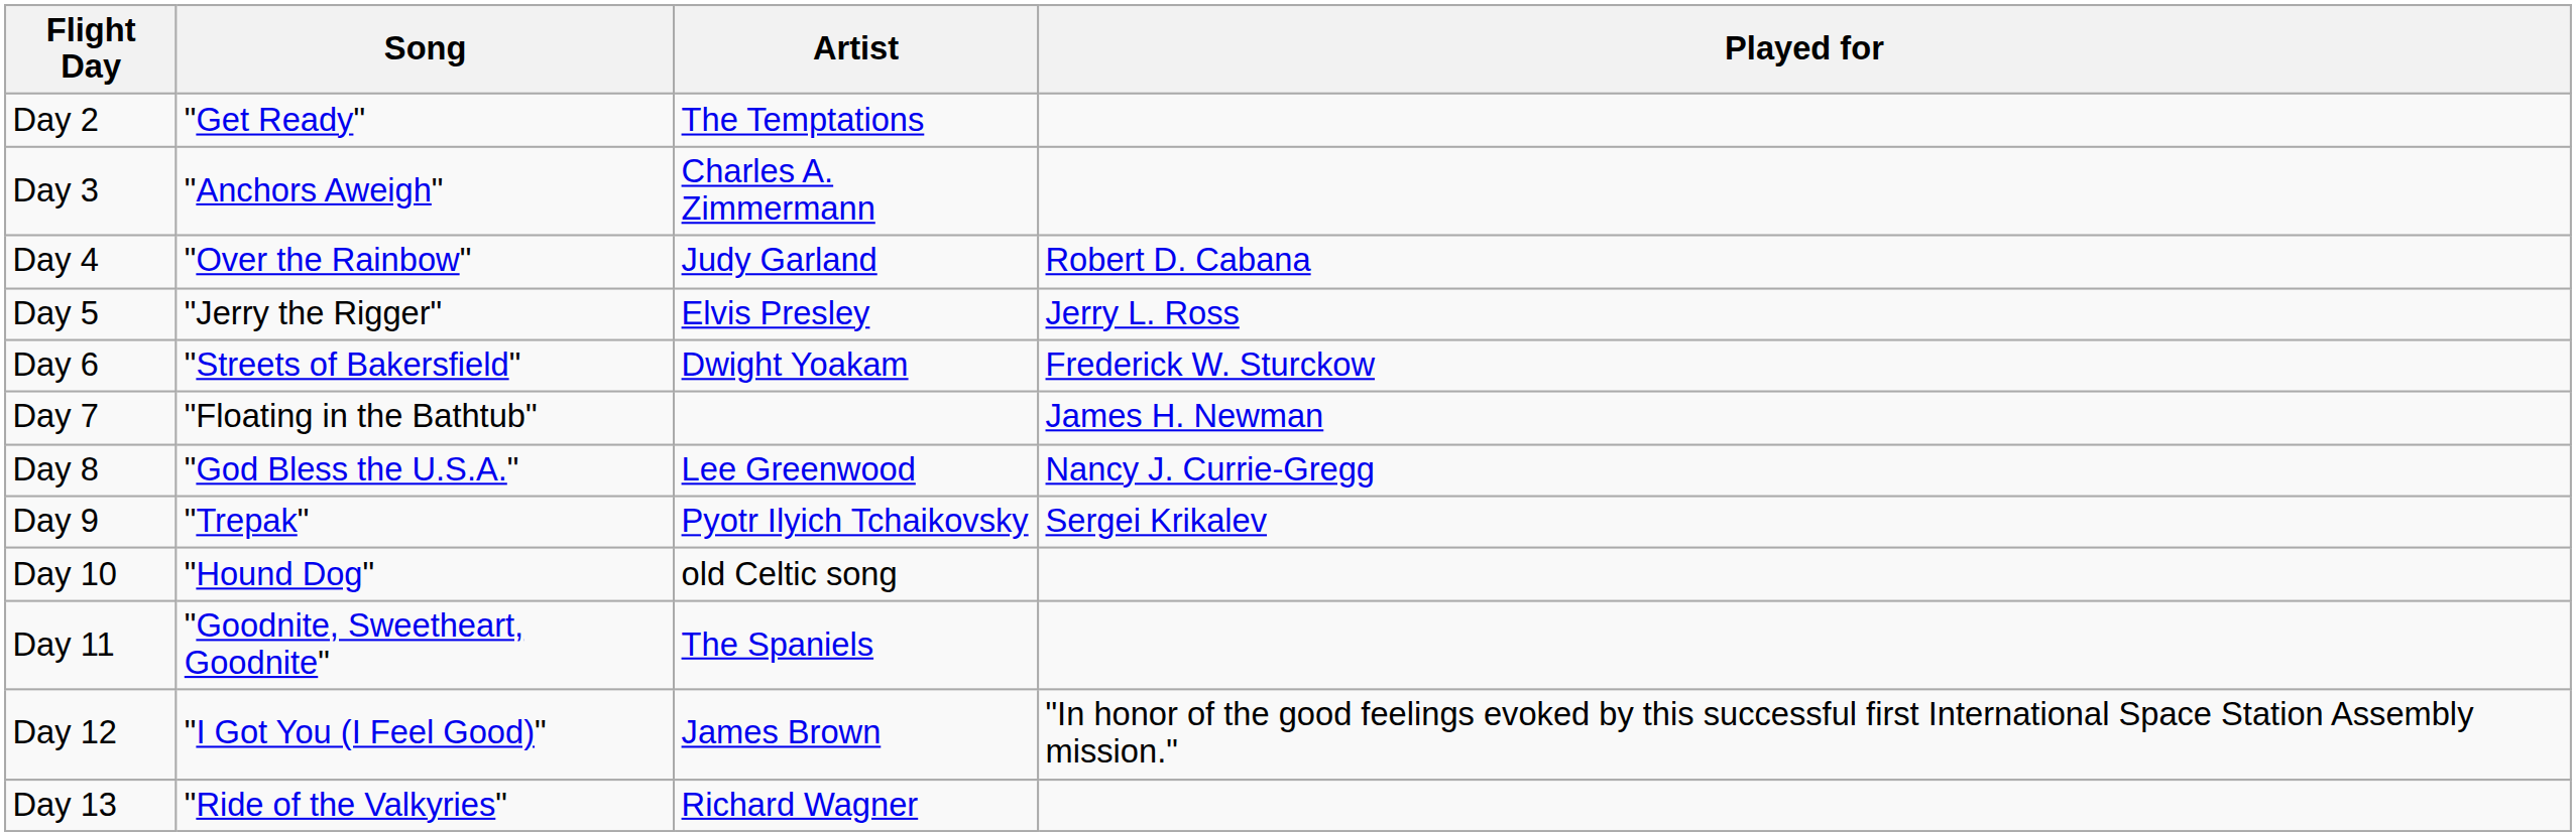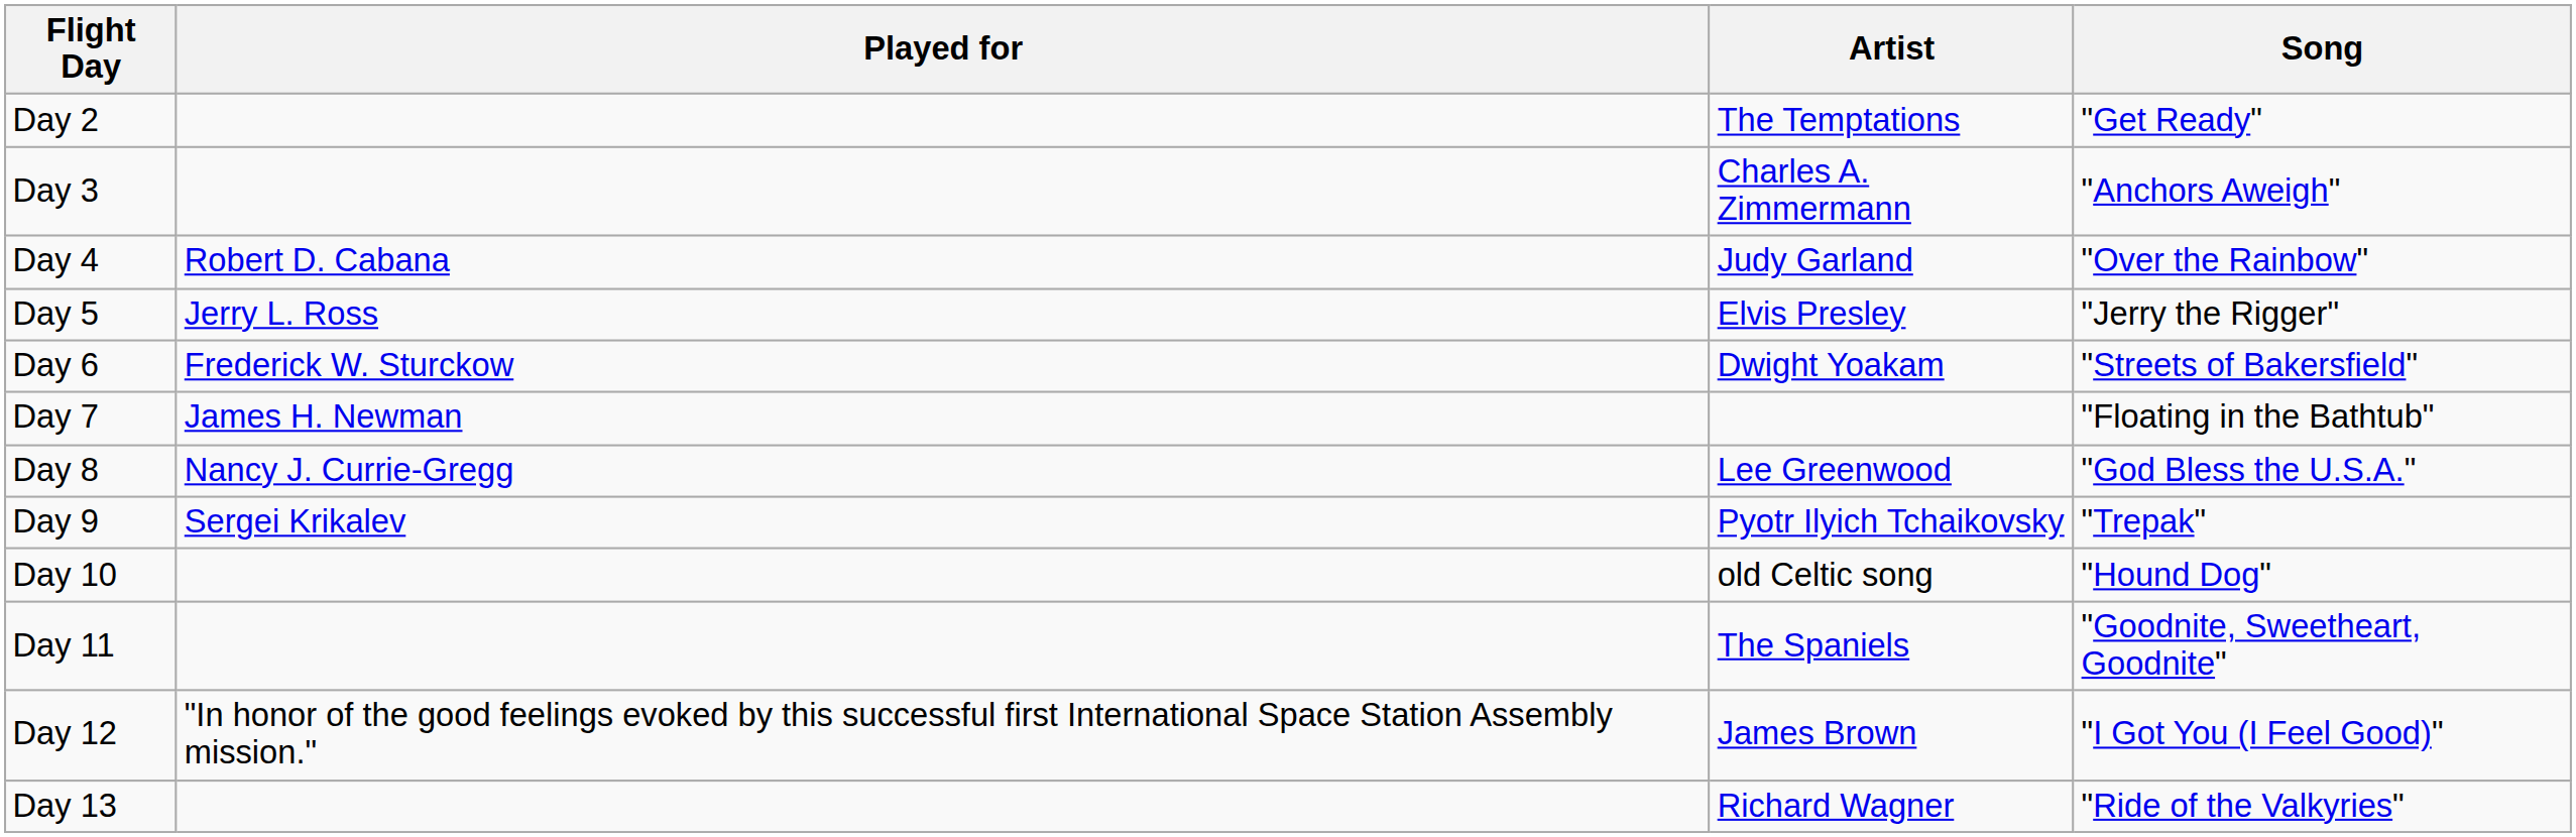columns swapped: Song <-> Played for
